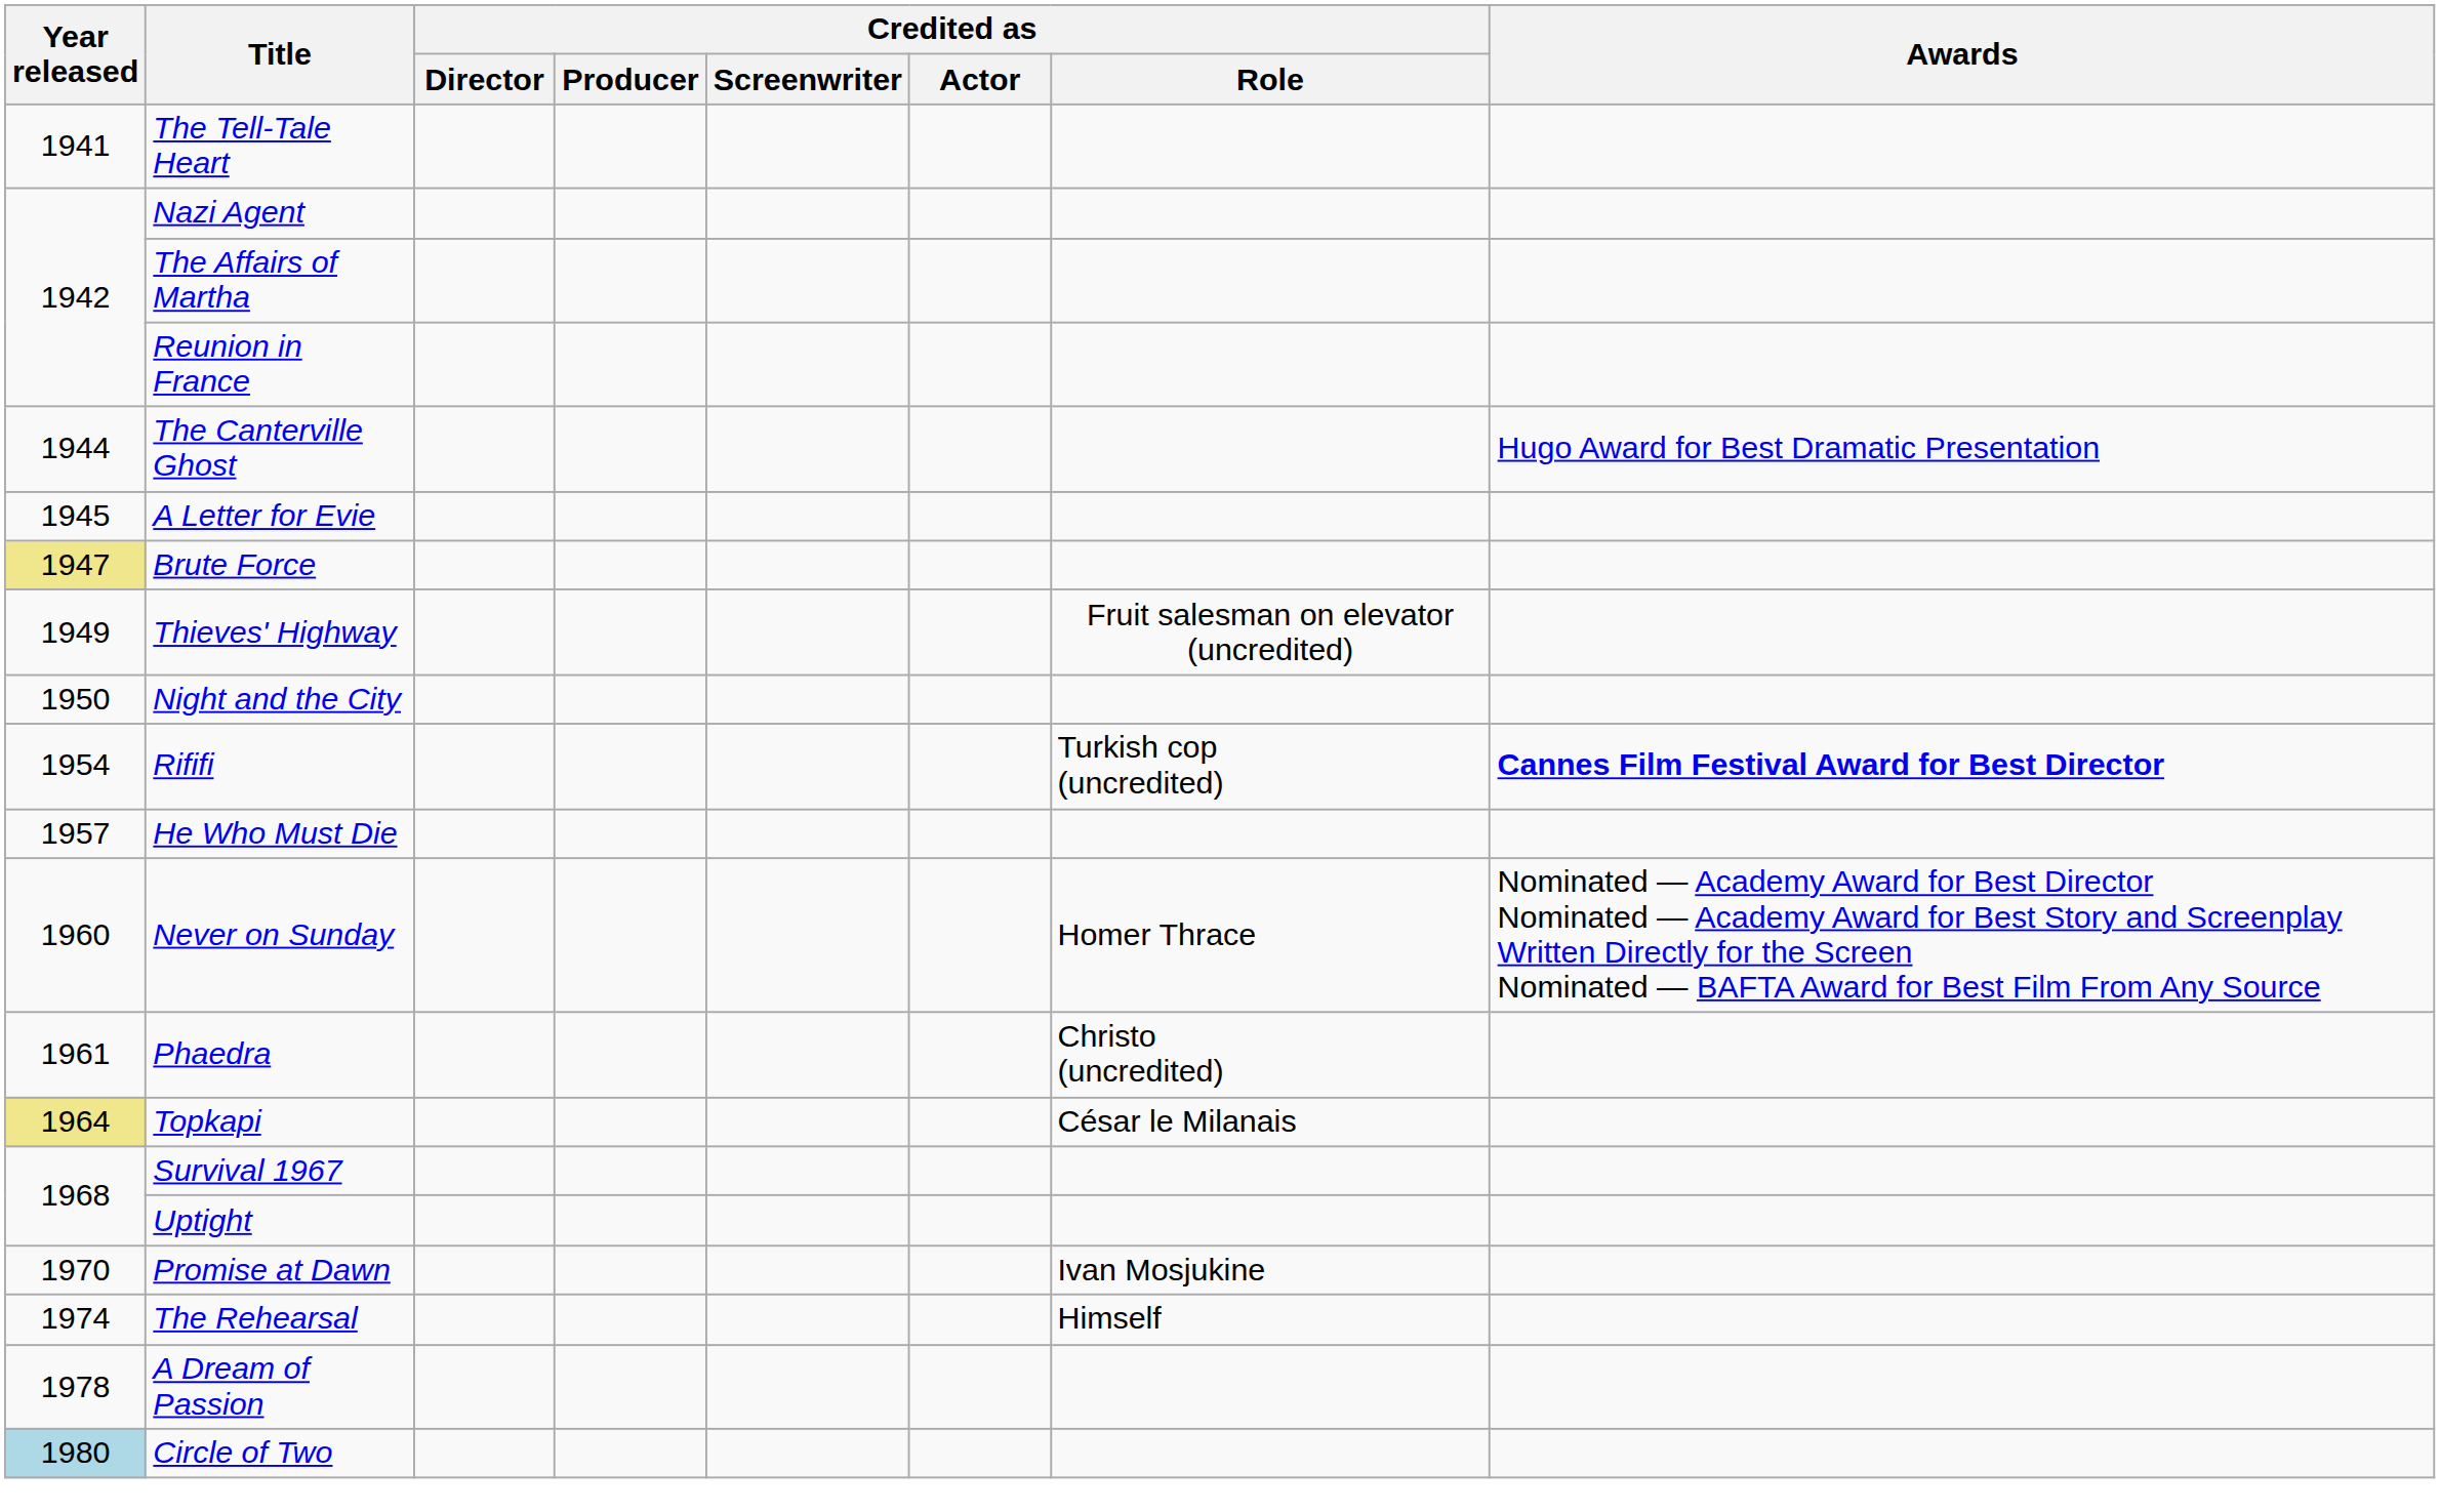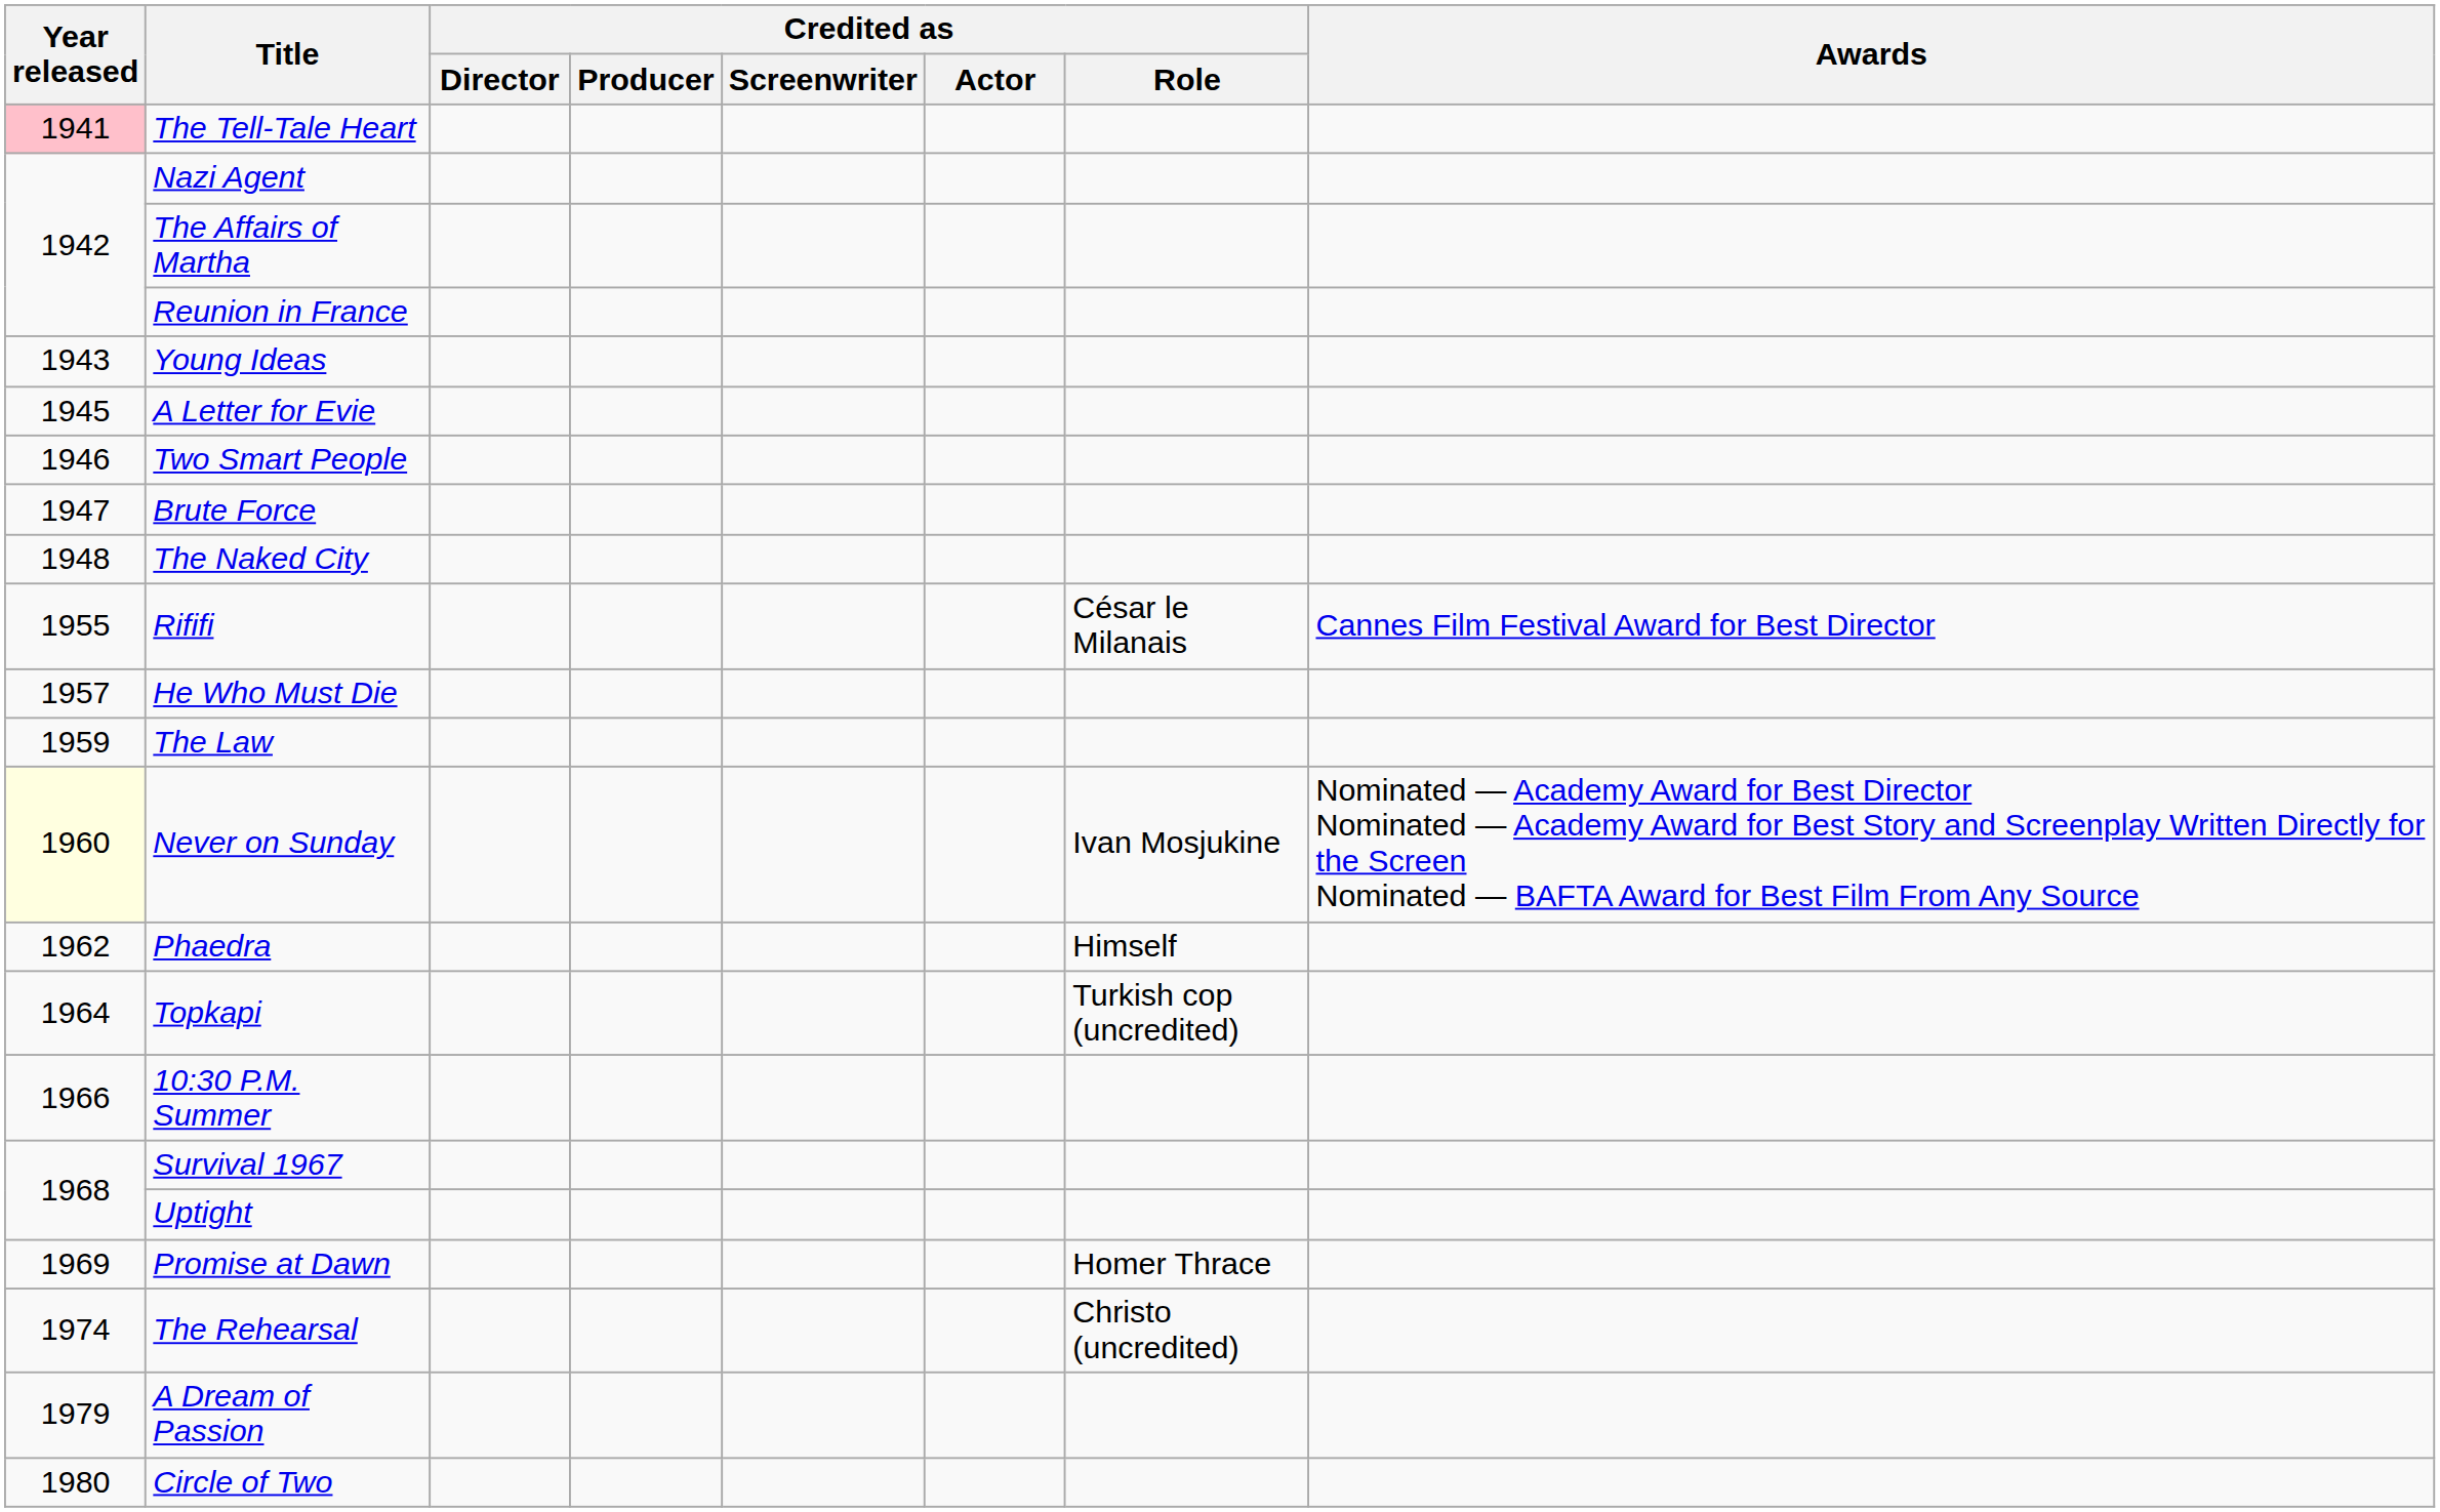The Tell-Tale Heart | Year released: no background -> pink background
+ row: 1943 | Young Ideas
- row: 1944 | The Canterville Ghost | Hugo Award for Best Dramatic Presentation
+ row: 1946 | Two Smart People
Brute Force | Year released: khaki background -> no background
+ row: 1948 | The Naked City
- row: 1949 | Thieves' Highway | Fruit salesman on elevator (uncredited)
- row: 1950 | Night and the City
Rififi | Year released: 1954 -> 1955
Rififi | Credited as / Role: Turkish cop (uncredited) -> César le Milanais
Rififi | Awards: bold -> normal
+ row: 1959 | The Law
Never on Sunday | Year released: no background -> lightyellow background
Never on Sunday | Credited as / Role: Homer Thrace -> Ivan Mosjukine
Phaedra | Year released: 1961 -> 1962
Phaedra | Credited as / Role: Christo (uncredited) -> Himself
Topkapi | Year released: khaki background -> no background
Topkapi | Credited as / Role: César le Milanais -> Turkish cop (uncredited)
+ row: 1966 | 10:30 P.M. Summer
Promise at Dawn | Year released: 1970 -> 1969
Promise at Dawn | Credited as / Role: Ivan Mosjukine -> Homer Thrace
The Rehearsal | Credited as / Role: Himself -> Christo (uncredited)
A Dream of Passion | Year released: 1978 -> 1979
Circle of Two | Year released: lightblue background -> no background
